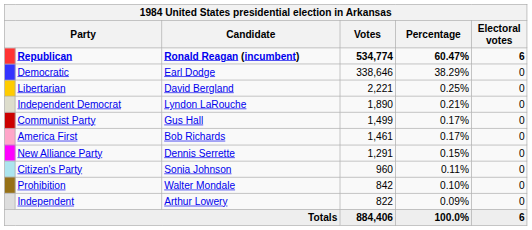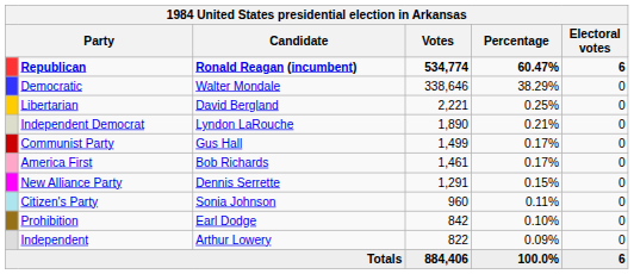Democratic | Candidate: Earl Dodge -> Walter Mondale
Prohibition | Candidate: Walter Mondale -> Earl Dodge
